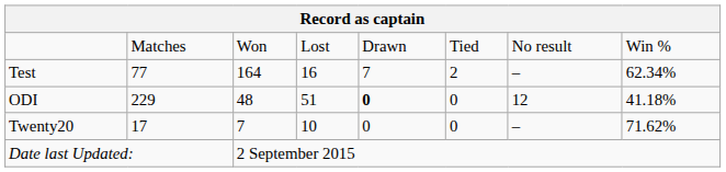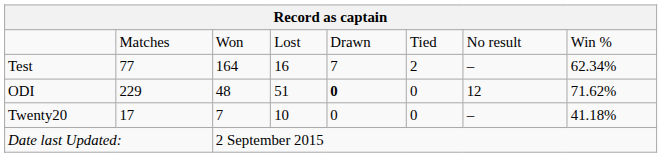ODI | column 8: 41.18% -> 71.62%
Twenty20 | column 8: 71.62% -> 41.18%
